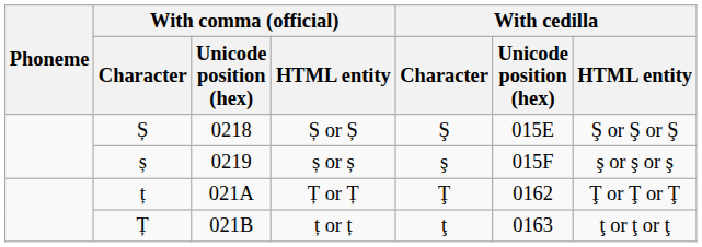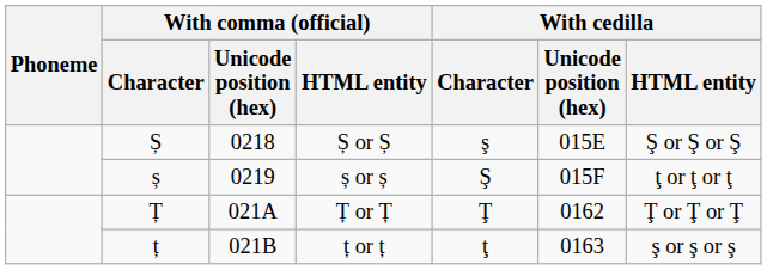Ș or Ș | With cedilla / Character: Ş -> ş
ș or ș | With cedilla / Character: ş -> Ş
ș or ș | With cedilla / HTML entity: ş or ş or ş -> ţ or ţ or ţ
Ț or Ț | With comma (official) / Character: ț -> Ț
ț or ț | With comma (official) / Character: Ț -> ț
ț or ț | With cedilla / HTML entity: ţ or ţ or ţ -> ş or ş or ş
